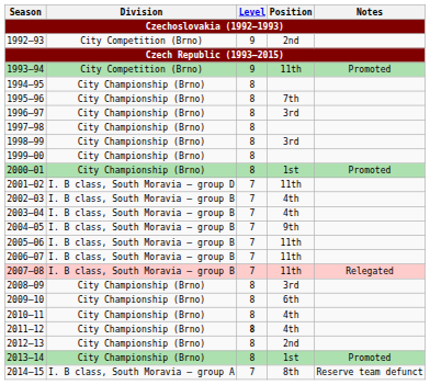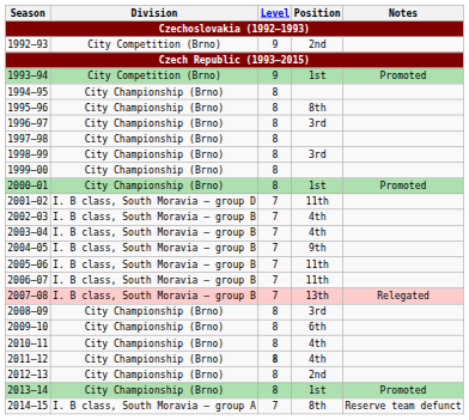1993–94 | Position: 11th -> 1st
1995–96 | Position: 7th -> 8th
2007–08 | Position: 11th -> 13th
